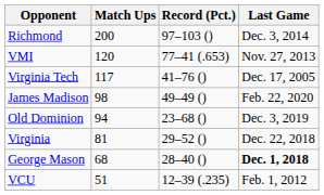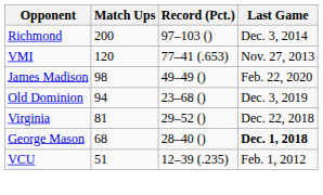- row: Virginia Tech | 117 | 41–76 () | Dec. 17, 2005
